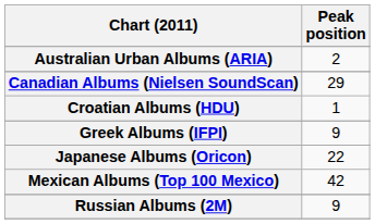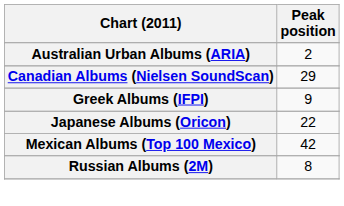- row: Croatian Albums (HDU) | 1
Russian Albums (2M) | Peak position: 9 -> 8
